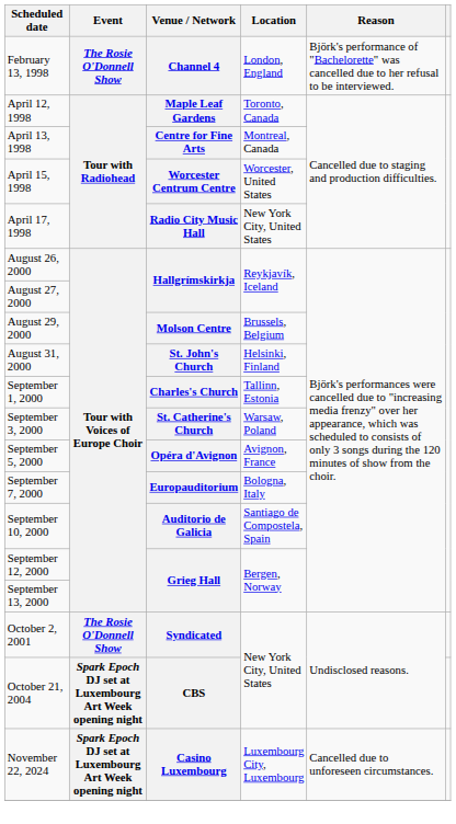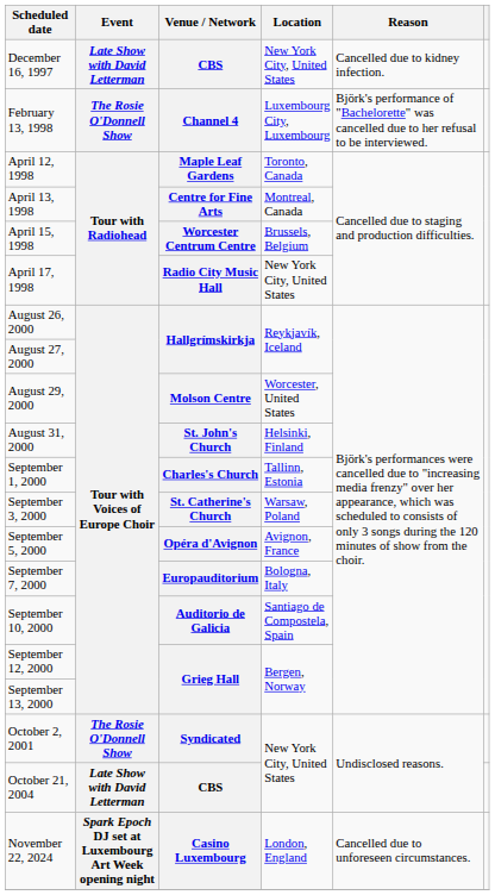+ row: December 16, 1997 | Late Show with David Letterman | CBS | New York City, United States | Cancelled due to kidney infection.
February 13, 1998 | Location: London, England -> Luxembourg City, Luxembourg
April 15, 1998 | Location: Worcester, United States -> Brussels, Belgium
August 29, 2000 | Location: Brussels, Belgium -> Worcester, United States
October 21, 2004 | Event: Spark Epoch DJ set at Luxembourg Art Week opening night -> Late Show with David Letterman
November 22, 2024 | Location: Luxembourg City, Luxembourg -> London, England
